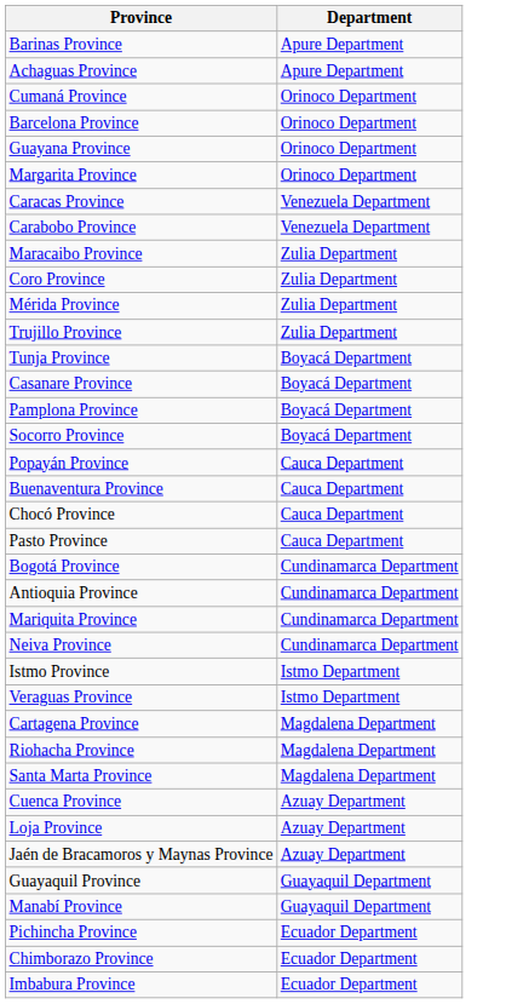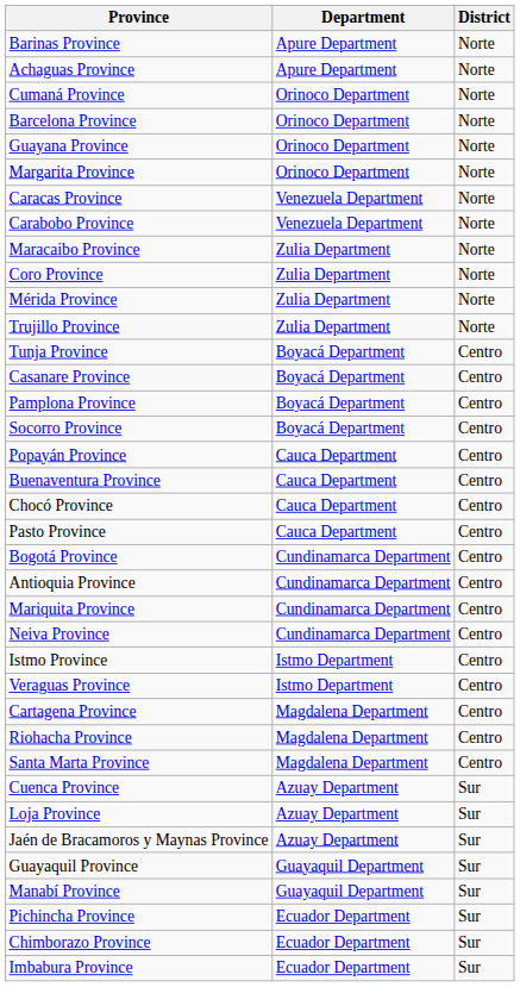+ column: District | Norte | Norte | Norte | Norte | Norte | Norte | Norte | Norte | Norte | Norte | Norte | Norte | Centro | Centro | Centro | Centro | Centro | Centro | Centro | Centro | Centro | Centro | Centro | Centro | Centro | Centro | Centro | Centro | Centro | Sur | Sur | Sur | Sur | Sur | Sur | Sur | Sur
